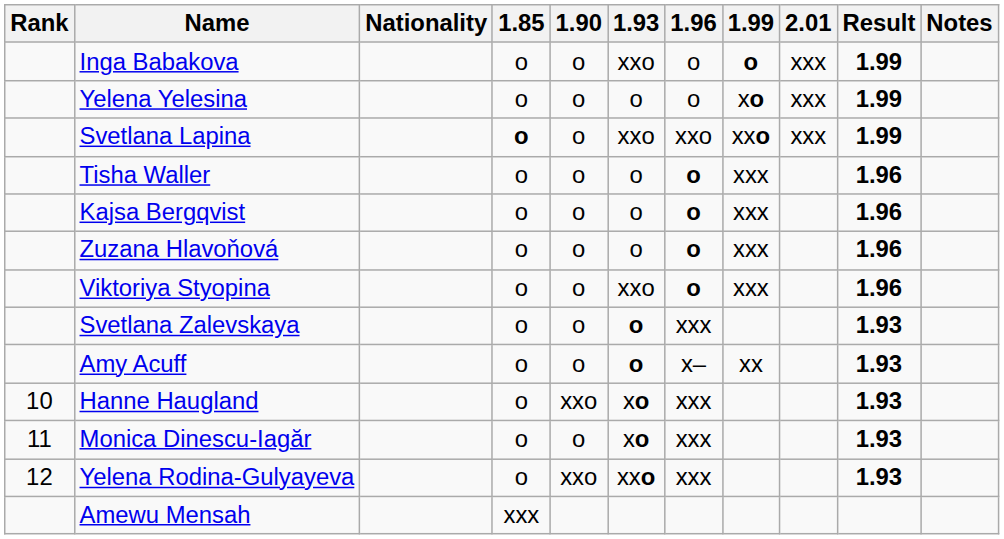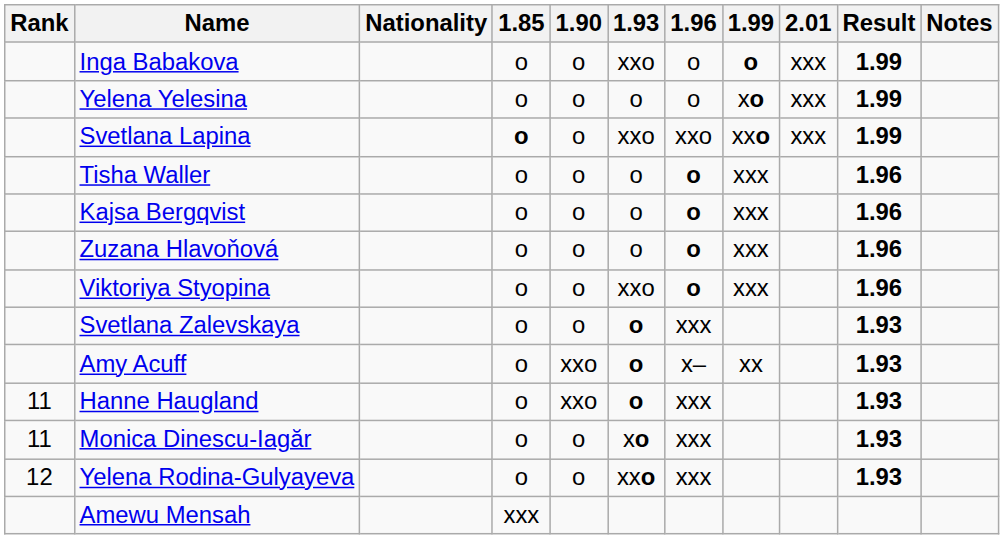Amy Acuff | 1.90: o -> xxo
Hanne Haugland | Rank: 10 -> 11
Hanne Haugland | 1.93: xo -> o
Yelena Rodina-Gulyayeva | 1.90: xxo -> o
